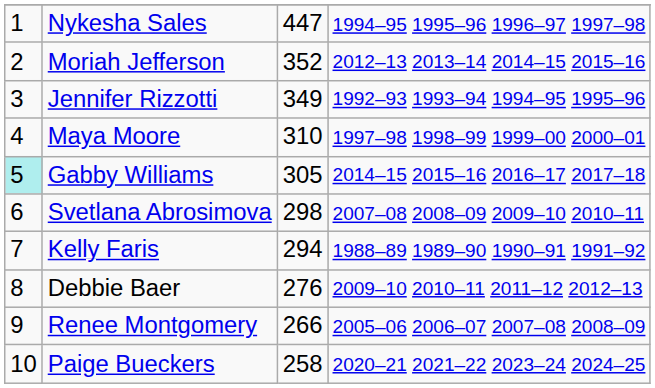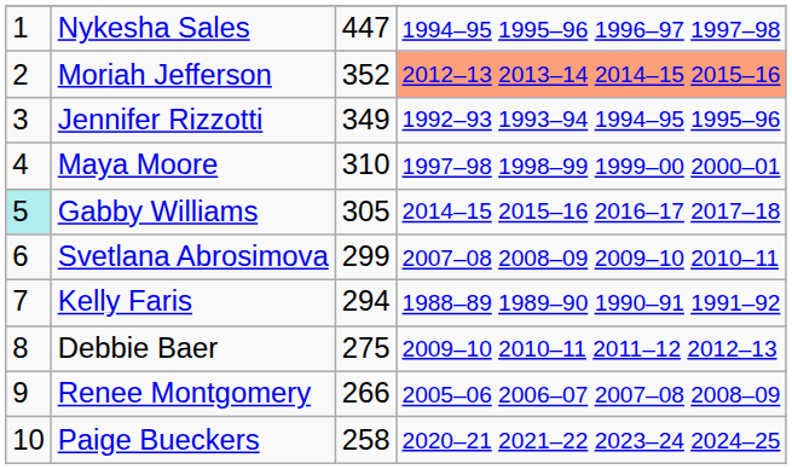Moriah Jefferson | column 4: no background -> lightsalmon background
Svetlana Abrosimova | column 3: 298 -> 299
Debbie Baer | column 3: 276 -> 275
